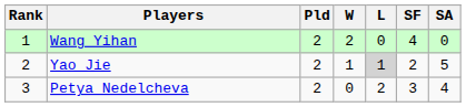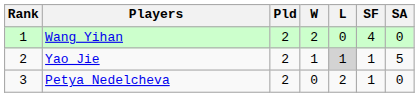Yao Jie | SF: 2 -> 1
Petya Nedelcheva | SF: 3 -> 1
Petya Nedelcheva | SA: 4 -> 0
